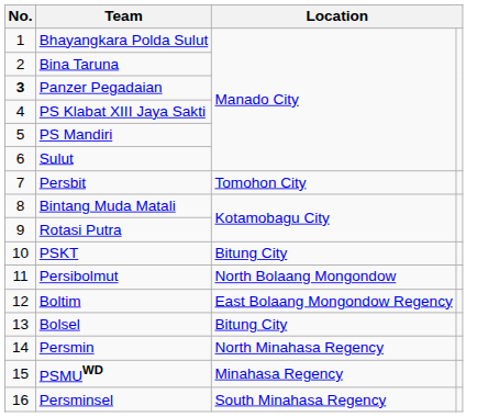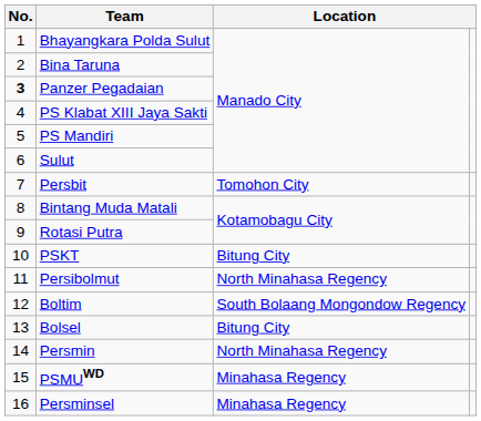Persibolmut | column 3: North Bolaang Mongondow -> North Minahasa Regency
Boltim | column 3: East Bolaang Mongondow Regency -> South Bolaang Mongondow Regency
Persminsel | column 3: South Minahasa Regency -> Minahasa Regency
